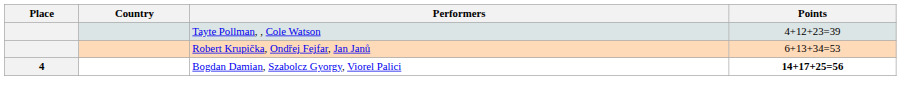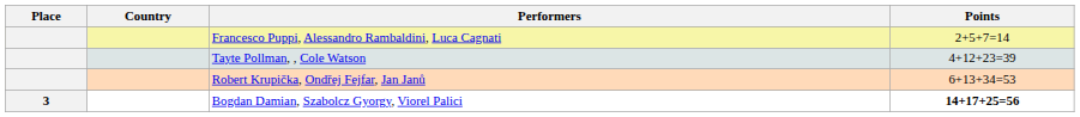+ row: Francesco Puppi, Alessandro Rambaldini, Luca Cagnati | 2+5+7=14
Bogdan Damian, Szabolcz Gyorgy, Viorel Palici | Place: 4 -> 3
